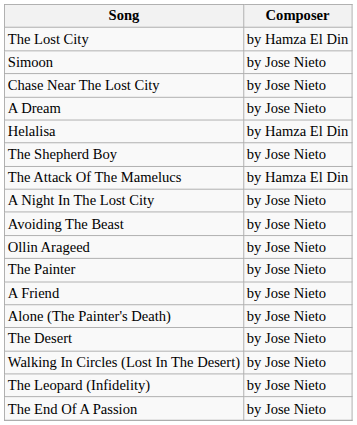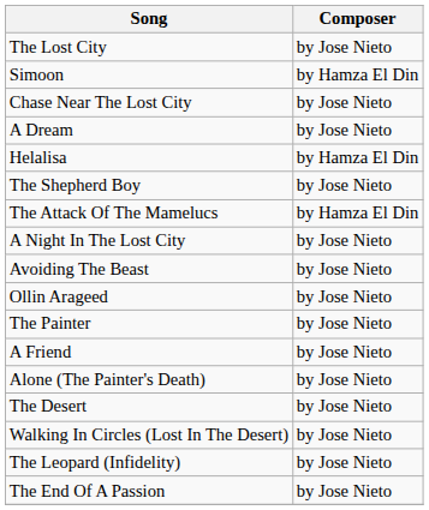The Lost City | Composer: by Hamza El Din -> by Jose Nieto
Simoon | Composer: by Jose Nieto -> by Hamza El Din
